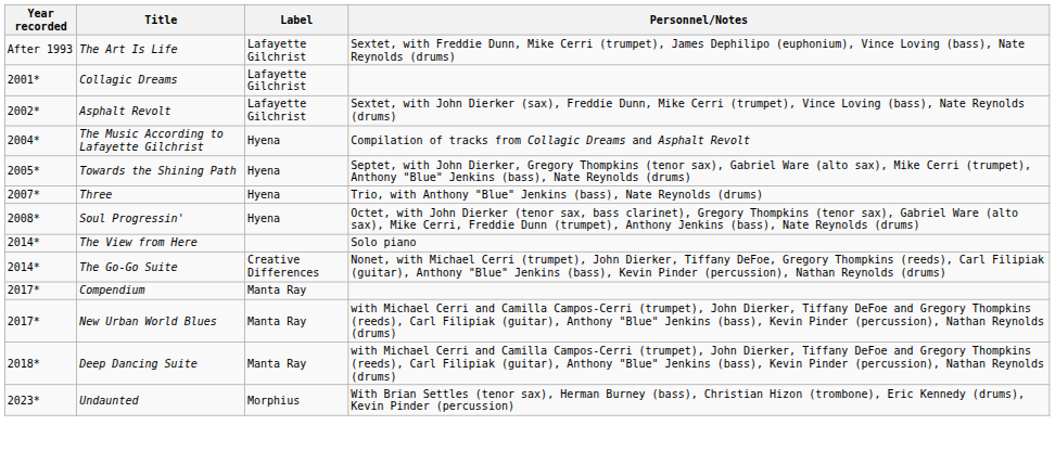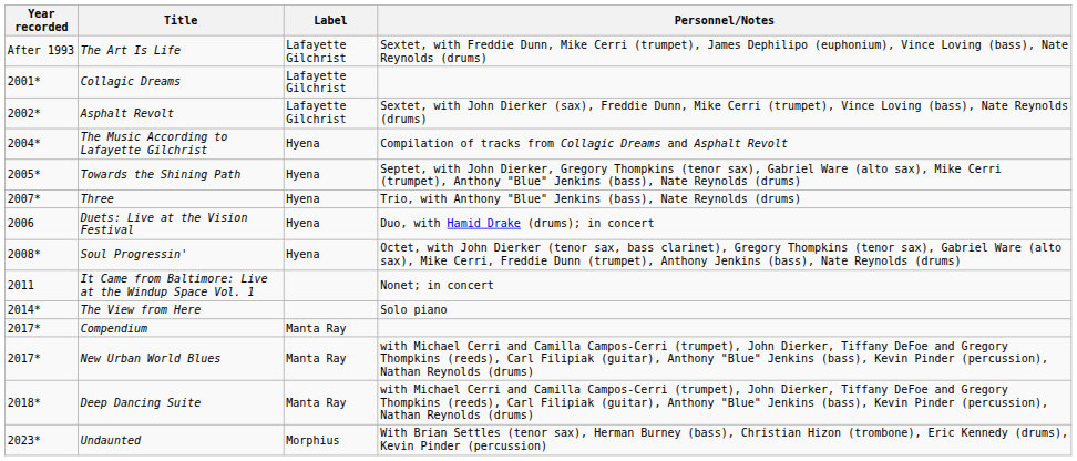+ row: 2006 | Duets: Live at the Vision Festival | Hyena | Duo, with Hamid Drake (drums); in concert
+ row: 2011 | It Came from Baltimore: Live at the Windup Space Vol. 1 | Nonet; in concert
- row: 2014* | The Go-Go Suite | Creative Differences | Nonet, with Michael Cerri (trumpet), John Dierker, Tiffany DeFoe, Gregory Thompkins (reeds), Carl Filipiak (guitar), Anthony "Blue" Jenkins (bass), Kevin Pinder (percussion), Nathan Reynolds (drums)
